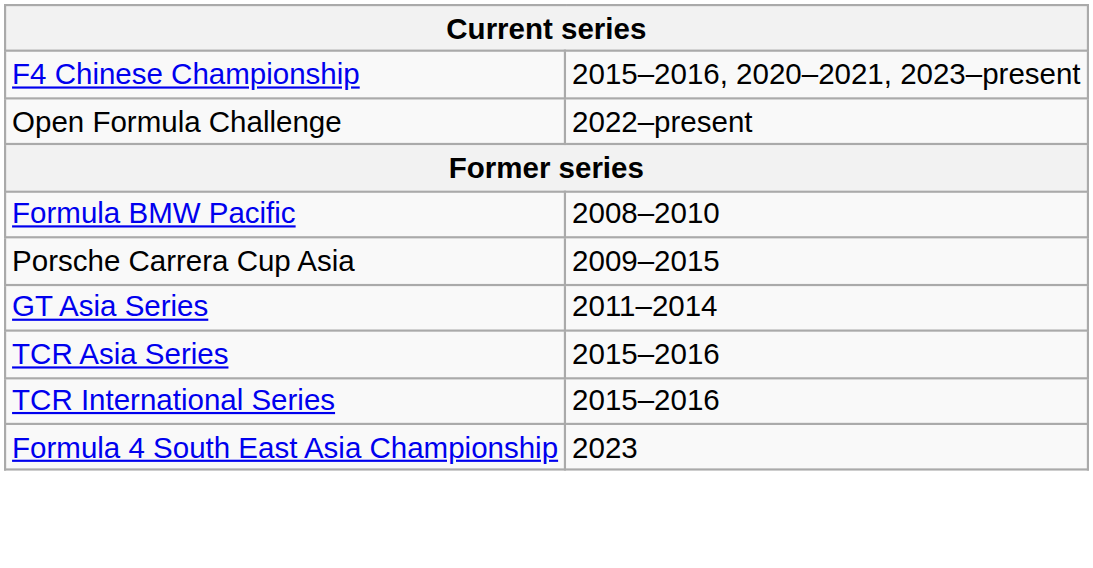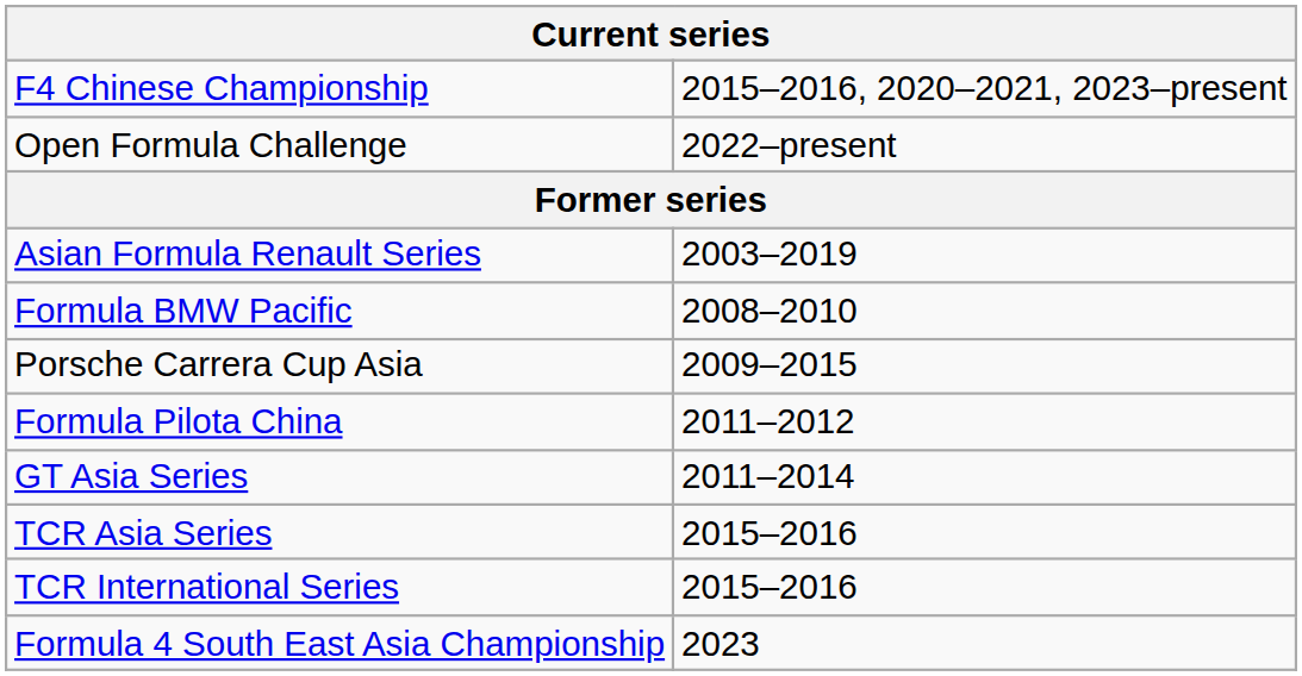+ row: Asian Formula Renault Series | 2003–2019
+ row: Formula Pilota China | 2011–2012
